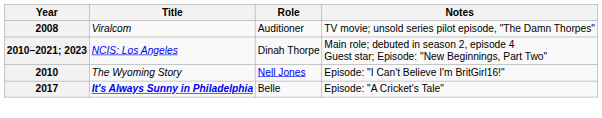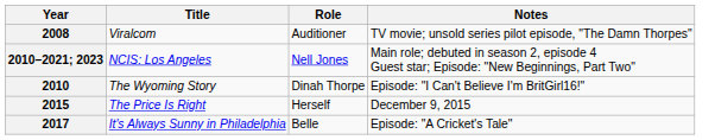2010–2021; 2023 | Role: Dinah Thorpe -> Nell Jones
2010 | Role: Nell Jones -> Dinah Thorpe
+ row: 2015 | The Price Is Right | Herself | December 9, 2015
2017 | Title: bold -> normal
